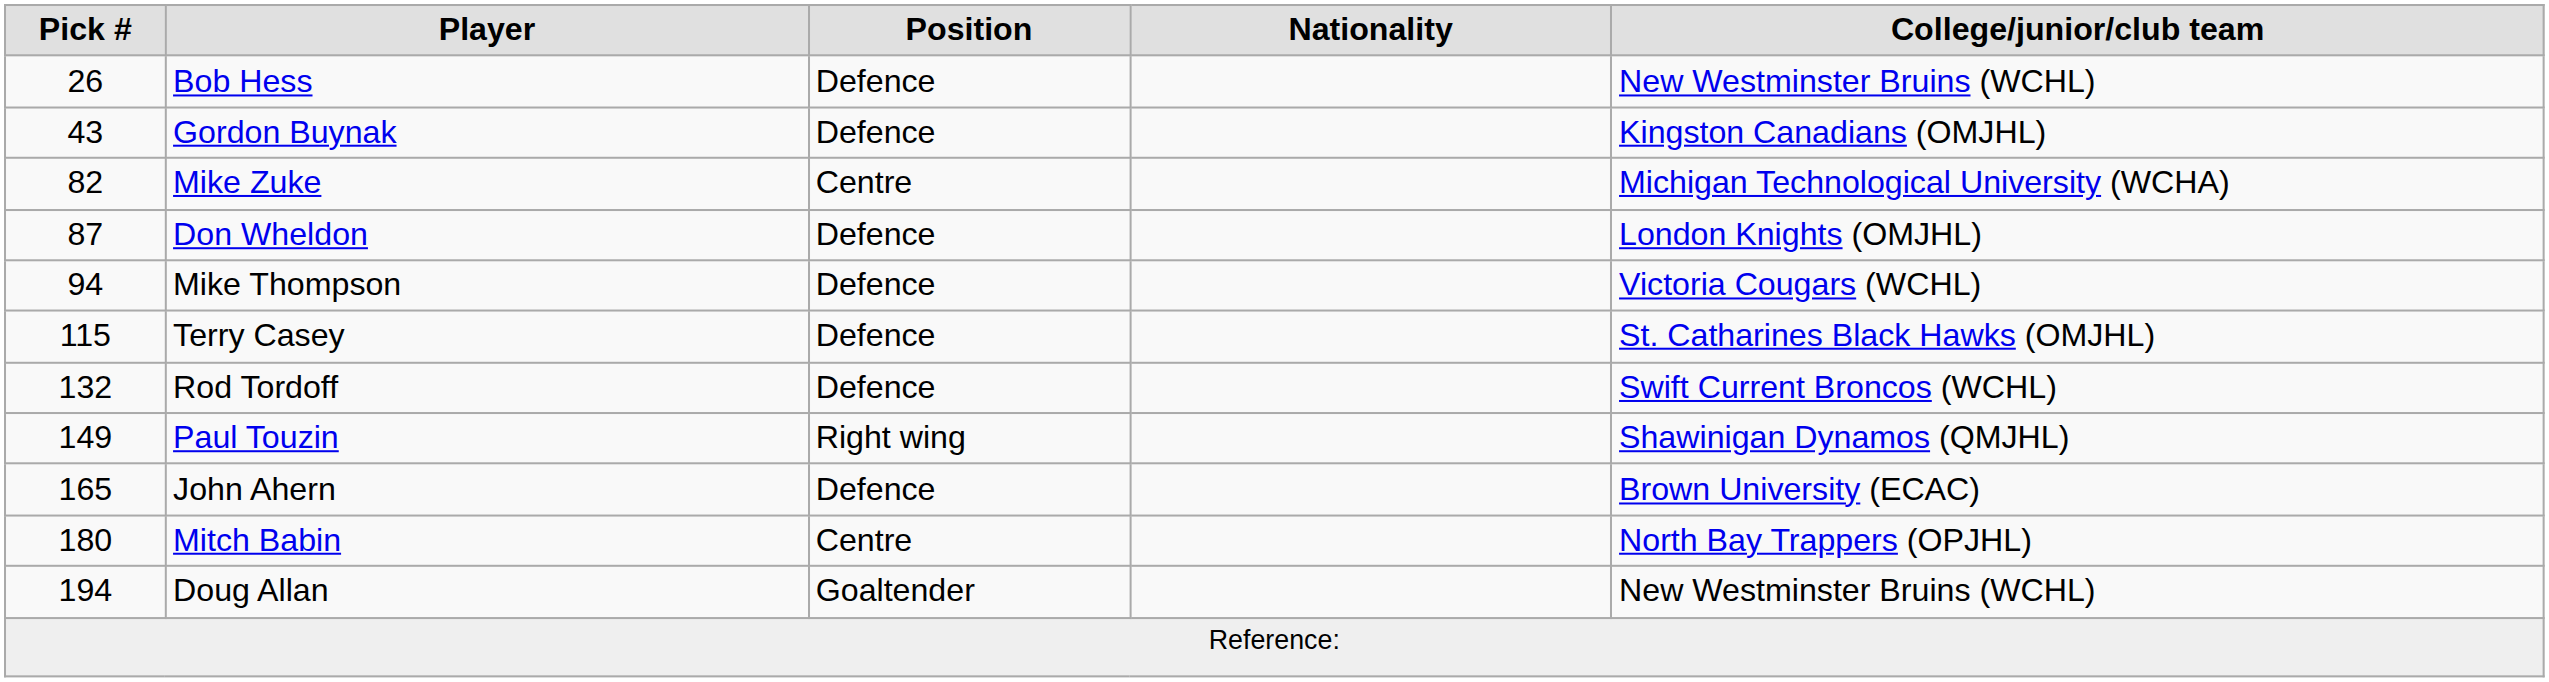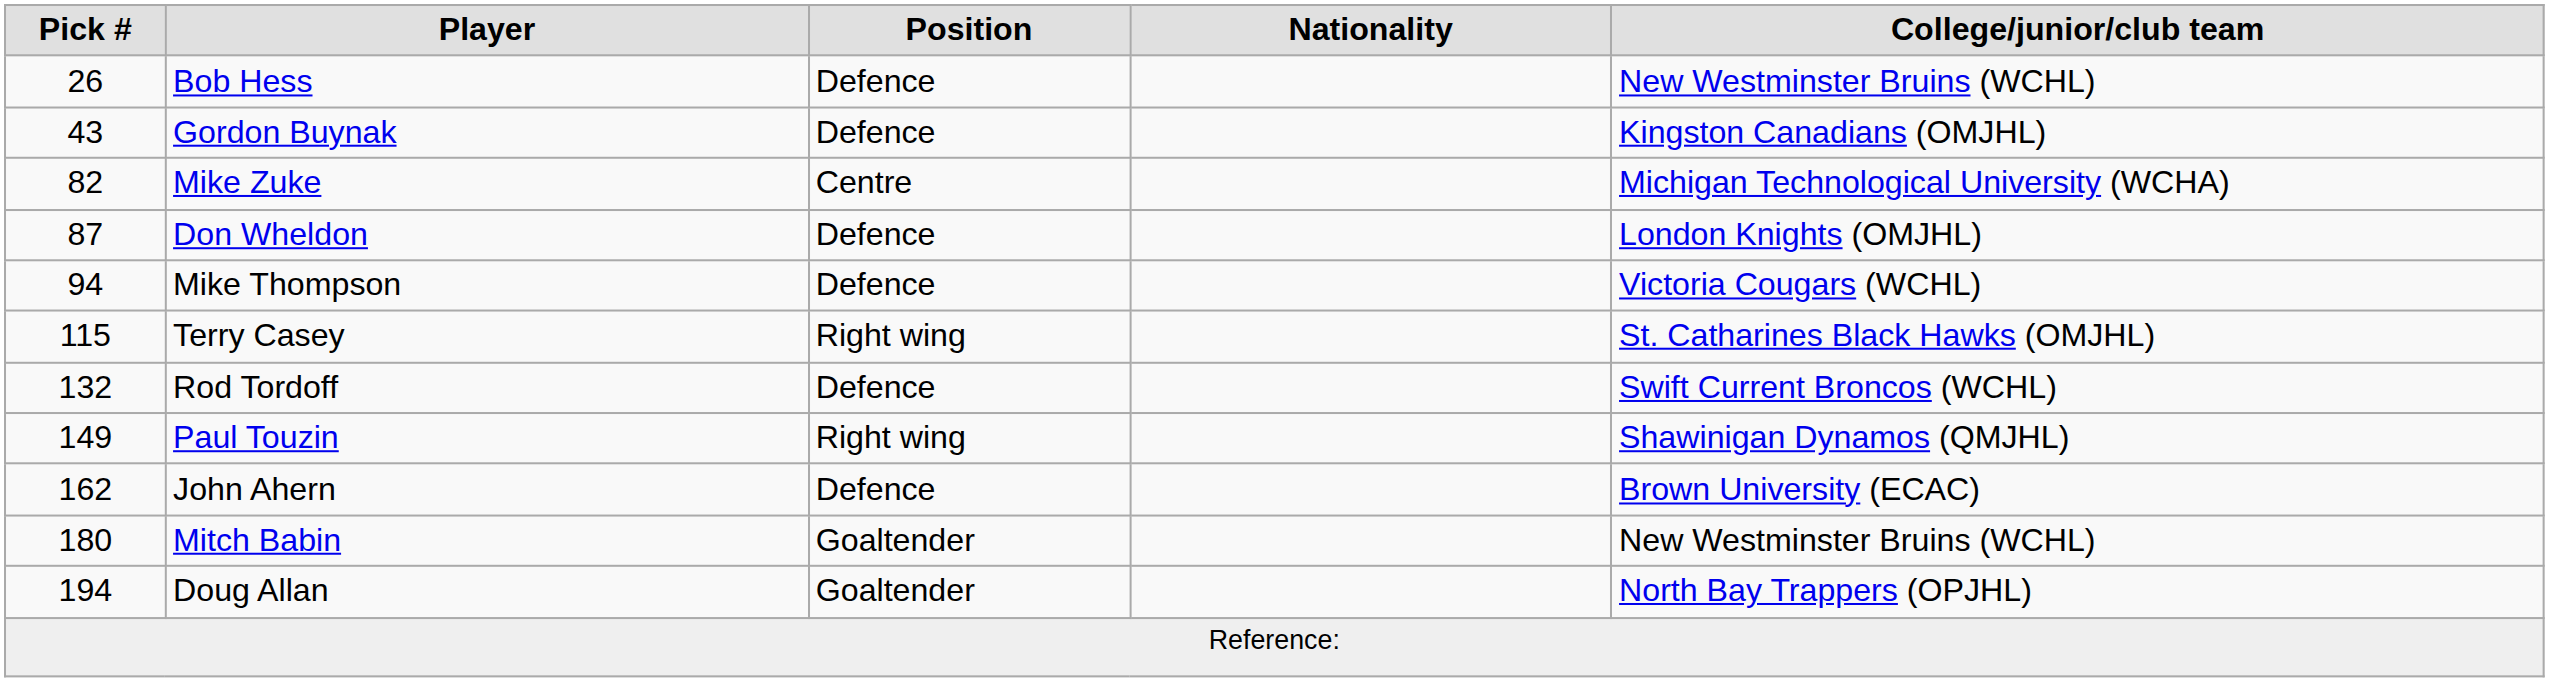Terry Casey | Position: Defence -> Right wing
John Ahern | Pick #: 165 -> 162
Mitch Babin | Position: Centre -> Goaltender
Mitch Babin | College/junior/club team: North Bay Trappers (OPJHL) -> New Westminster Bruins (WCHL)
Doug Allan | College/junior/club team: New Westminster Bruins (WCHL) -> North Bay Trappers (OPJHL)
